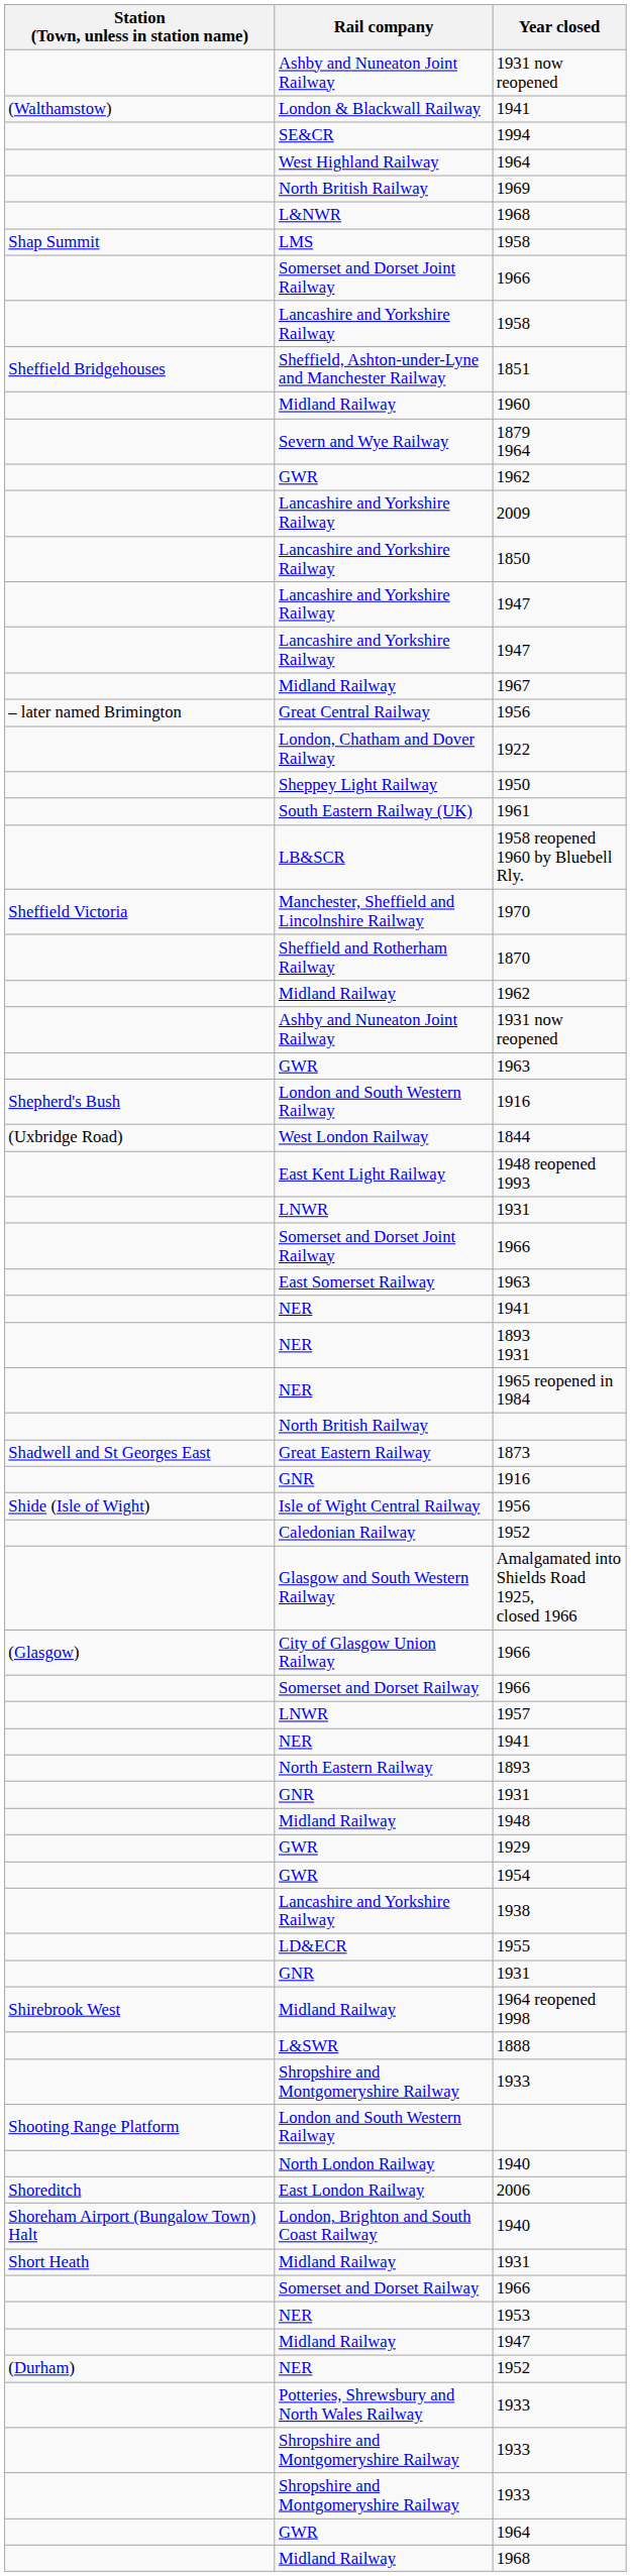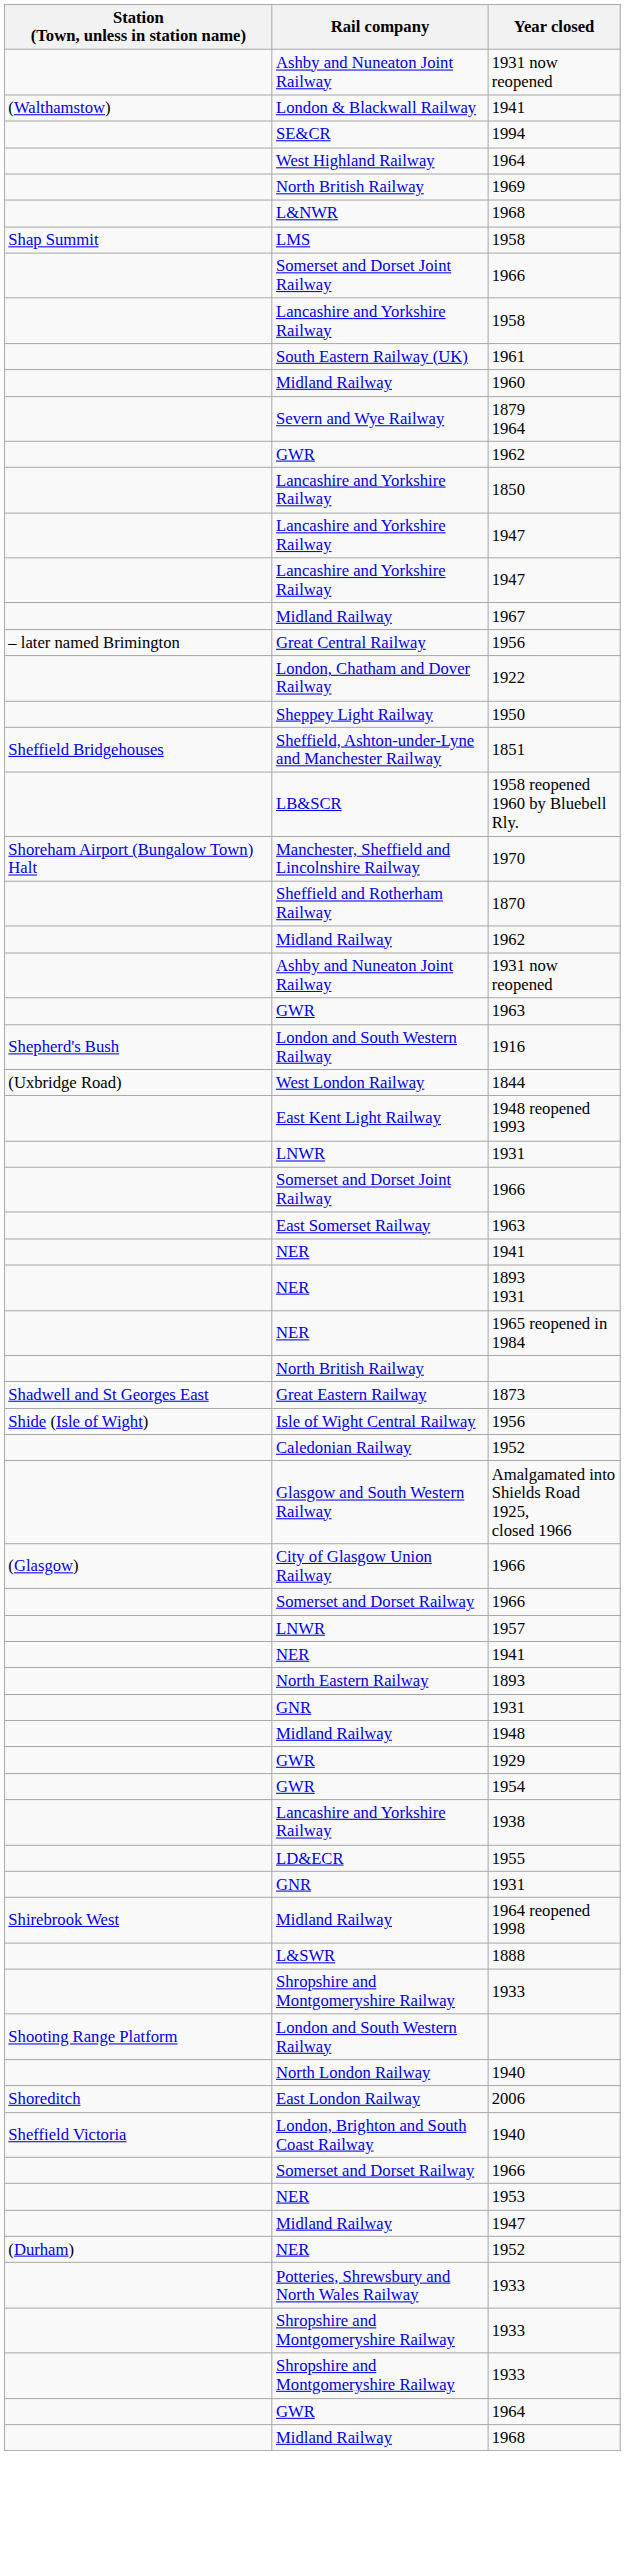rows swapped: 1961 <-> 1851
- row: Lancashire and Yorkshire Railway | 2009
1970 | Station (Town, unless in station name): Sheffield Victoria -> Shoreham Airport (Bungalow Town) Halt
- row: GNR | 1916
London, Brighton and South Coast Railway / 1940 | Station (Town, unless in station name): Shoreham Airport (Bungalow Town) Halt -> Sheffield Victoria
- row: Short Heath | Midland Railway | 1931
